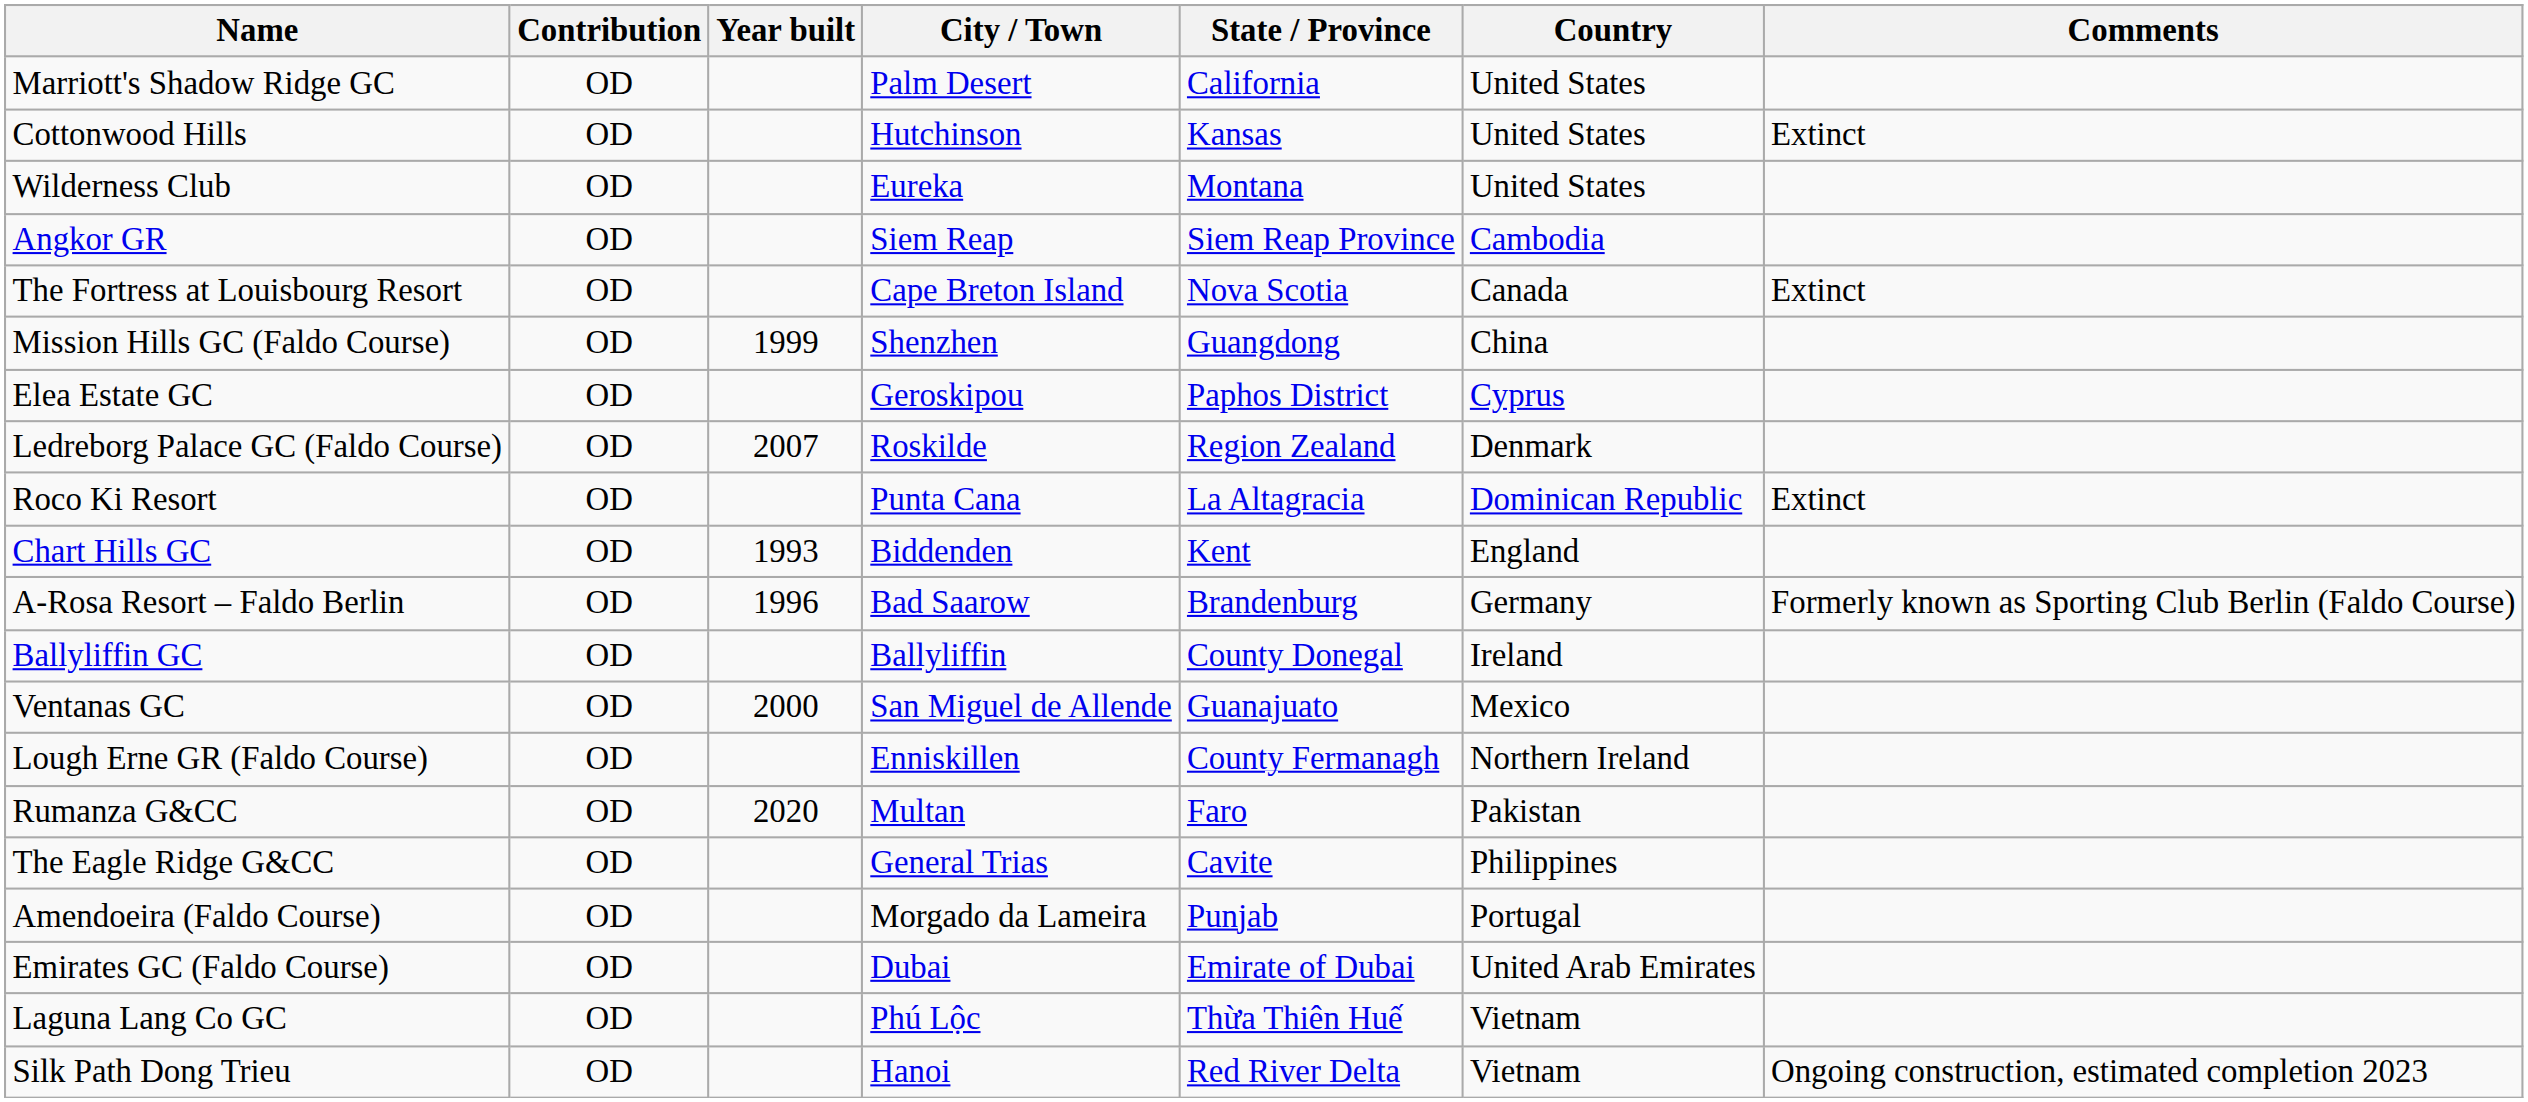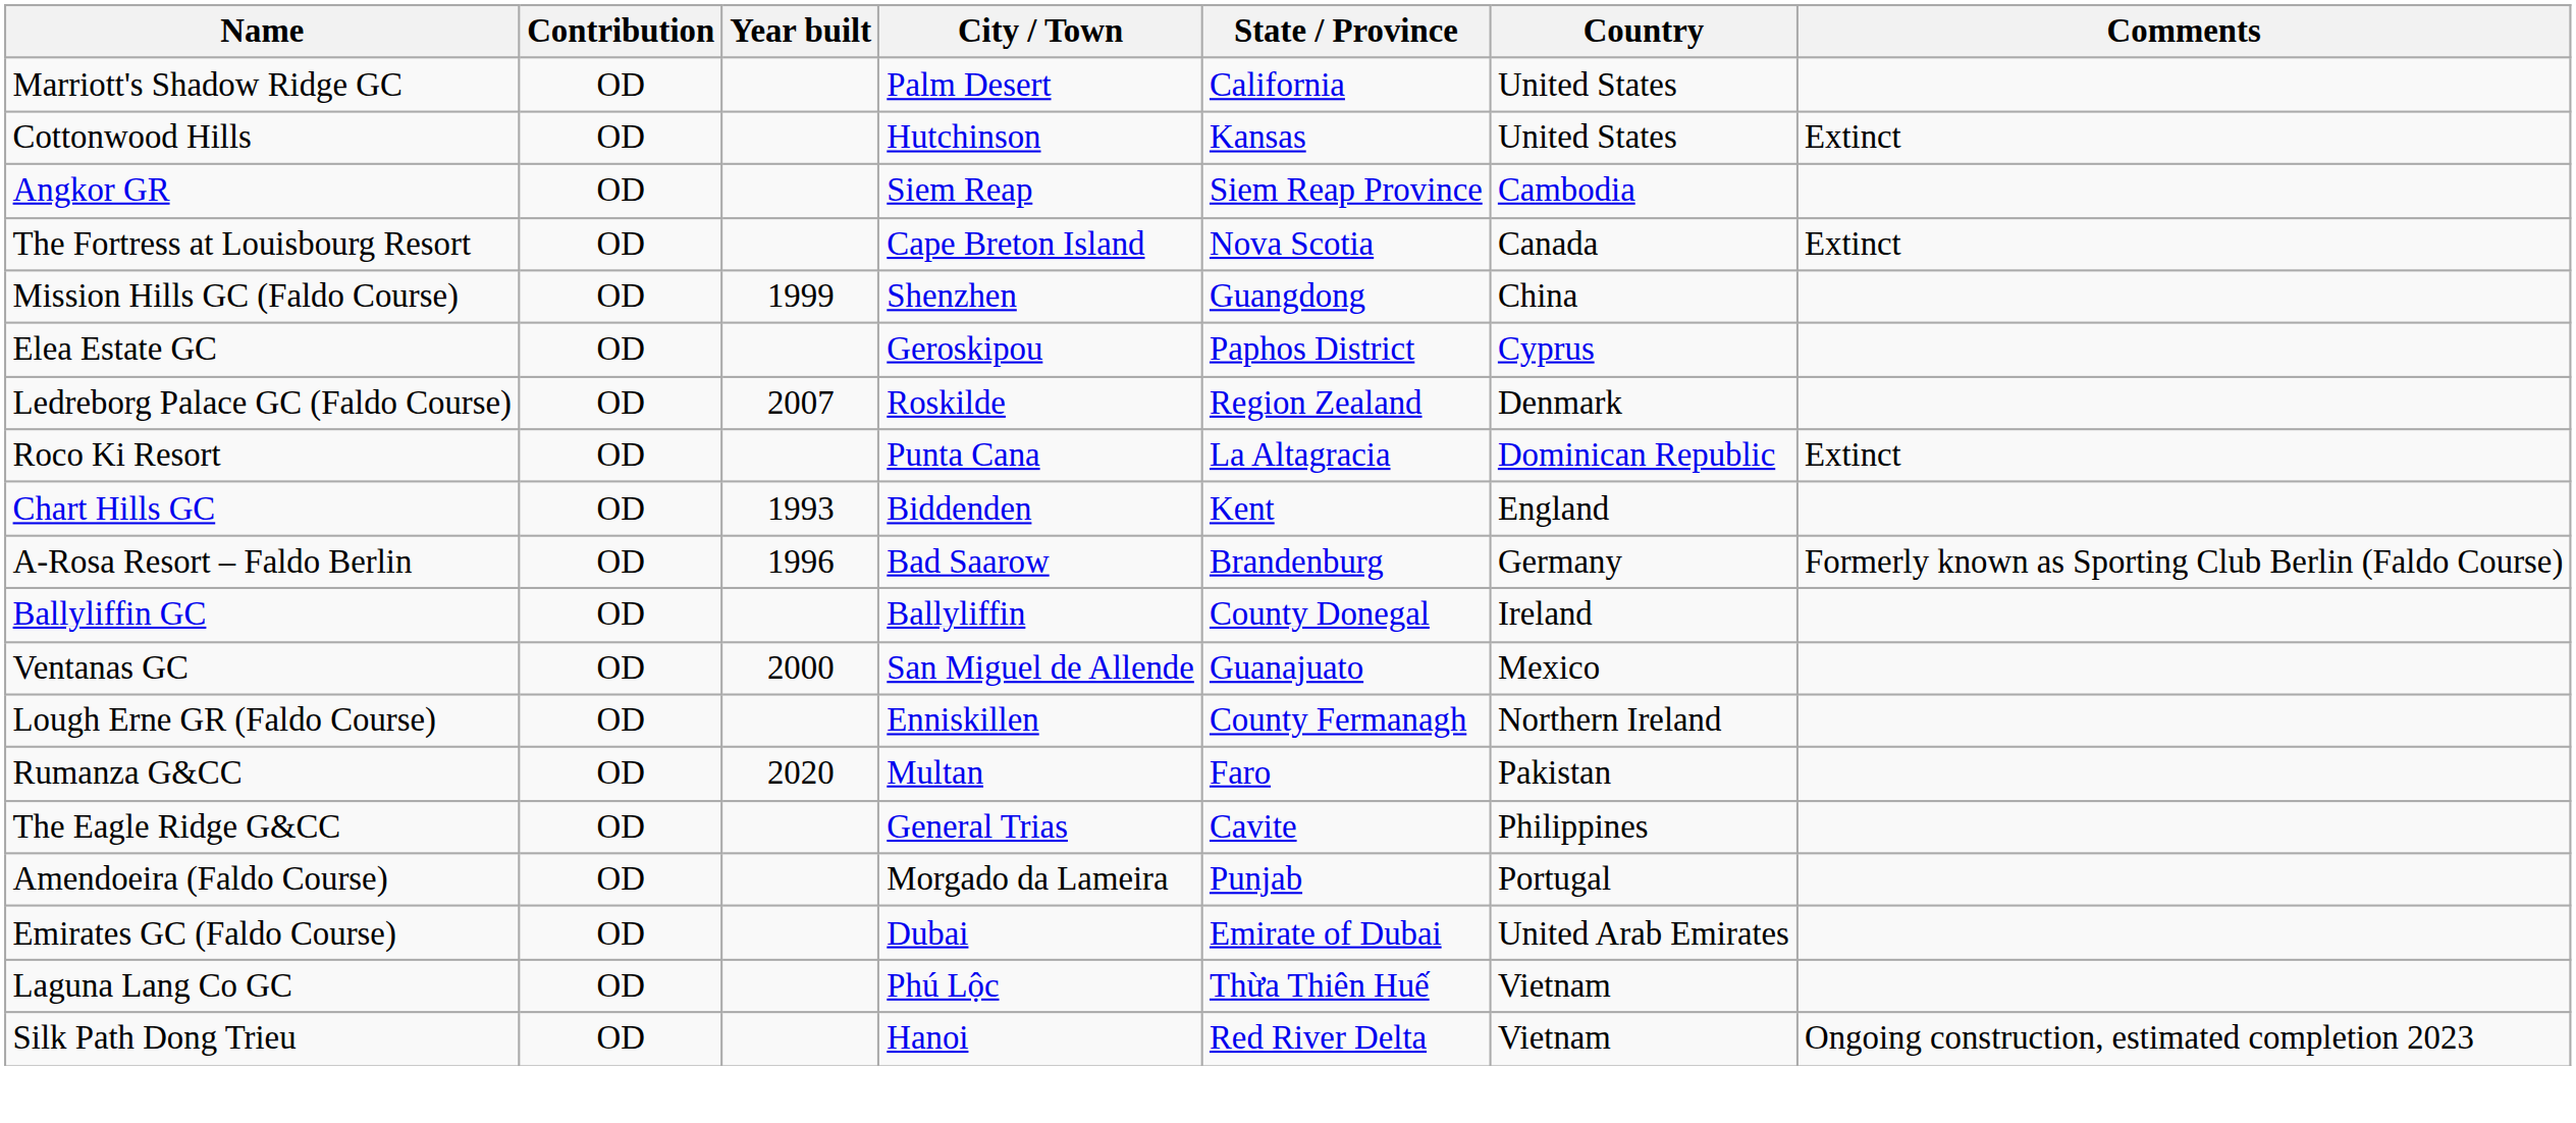- row: Wilderness Club | OD | Eureka | Montana | United States
